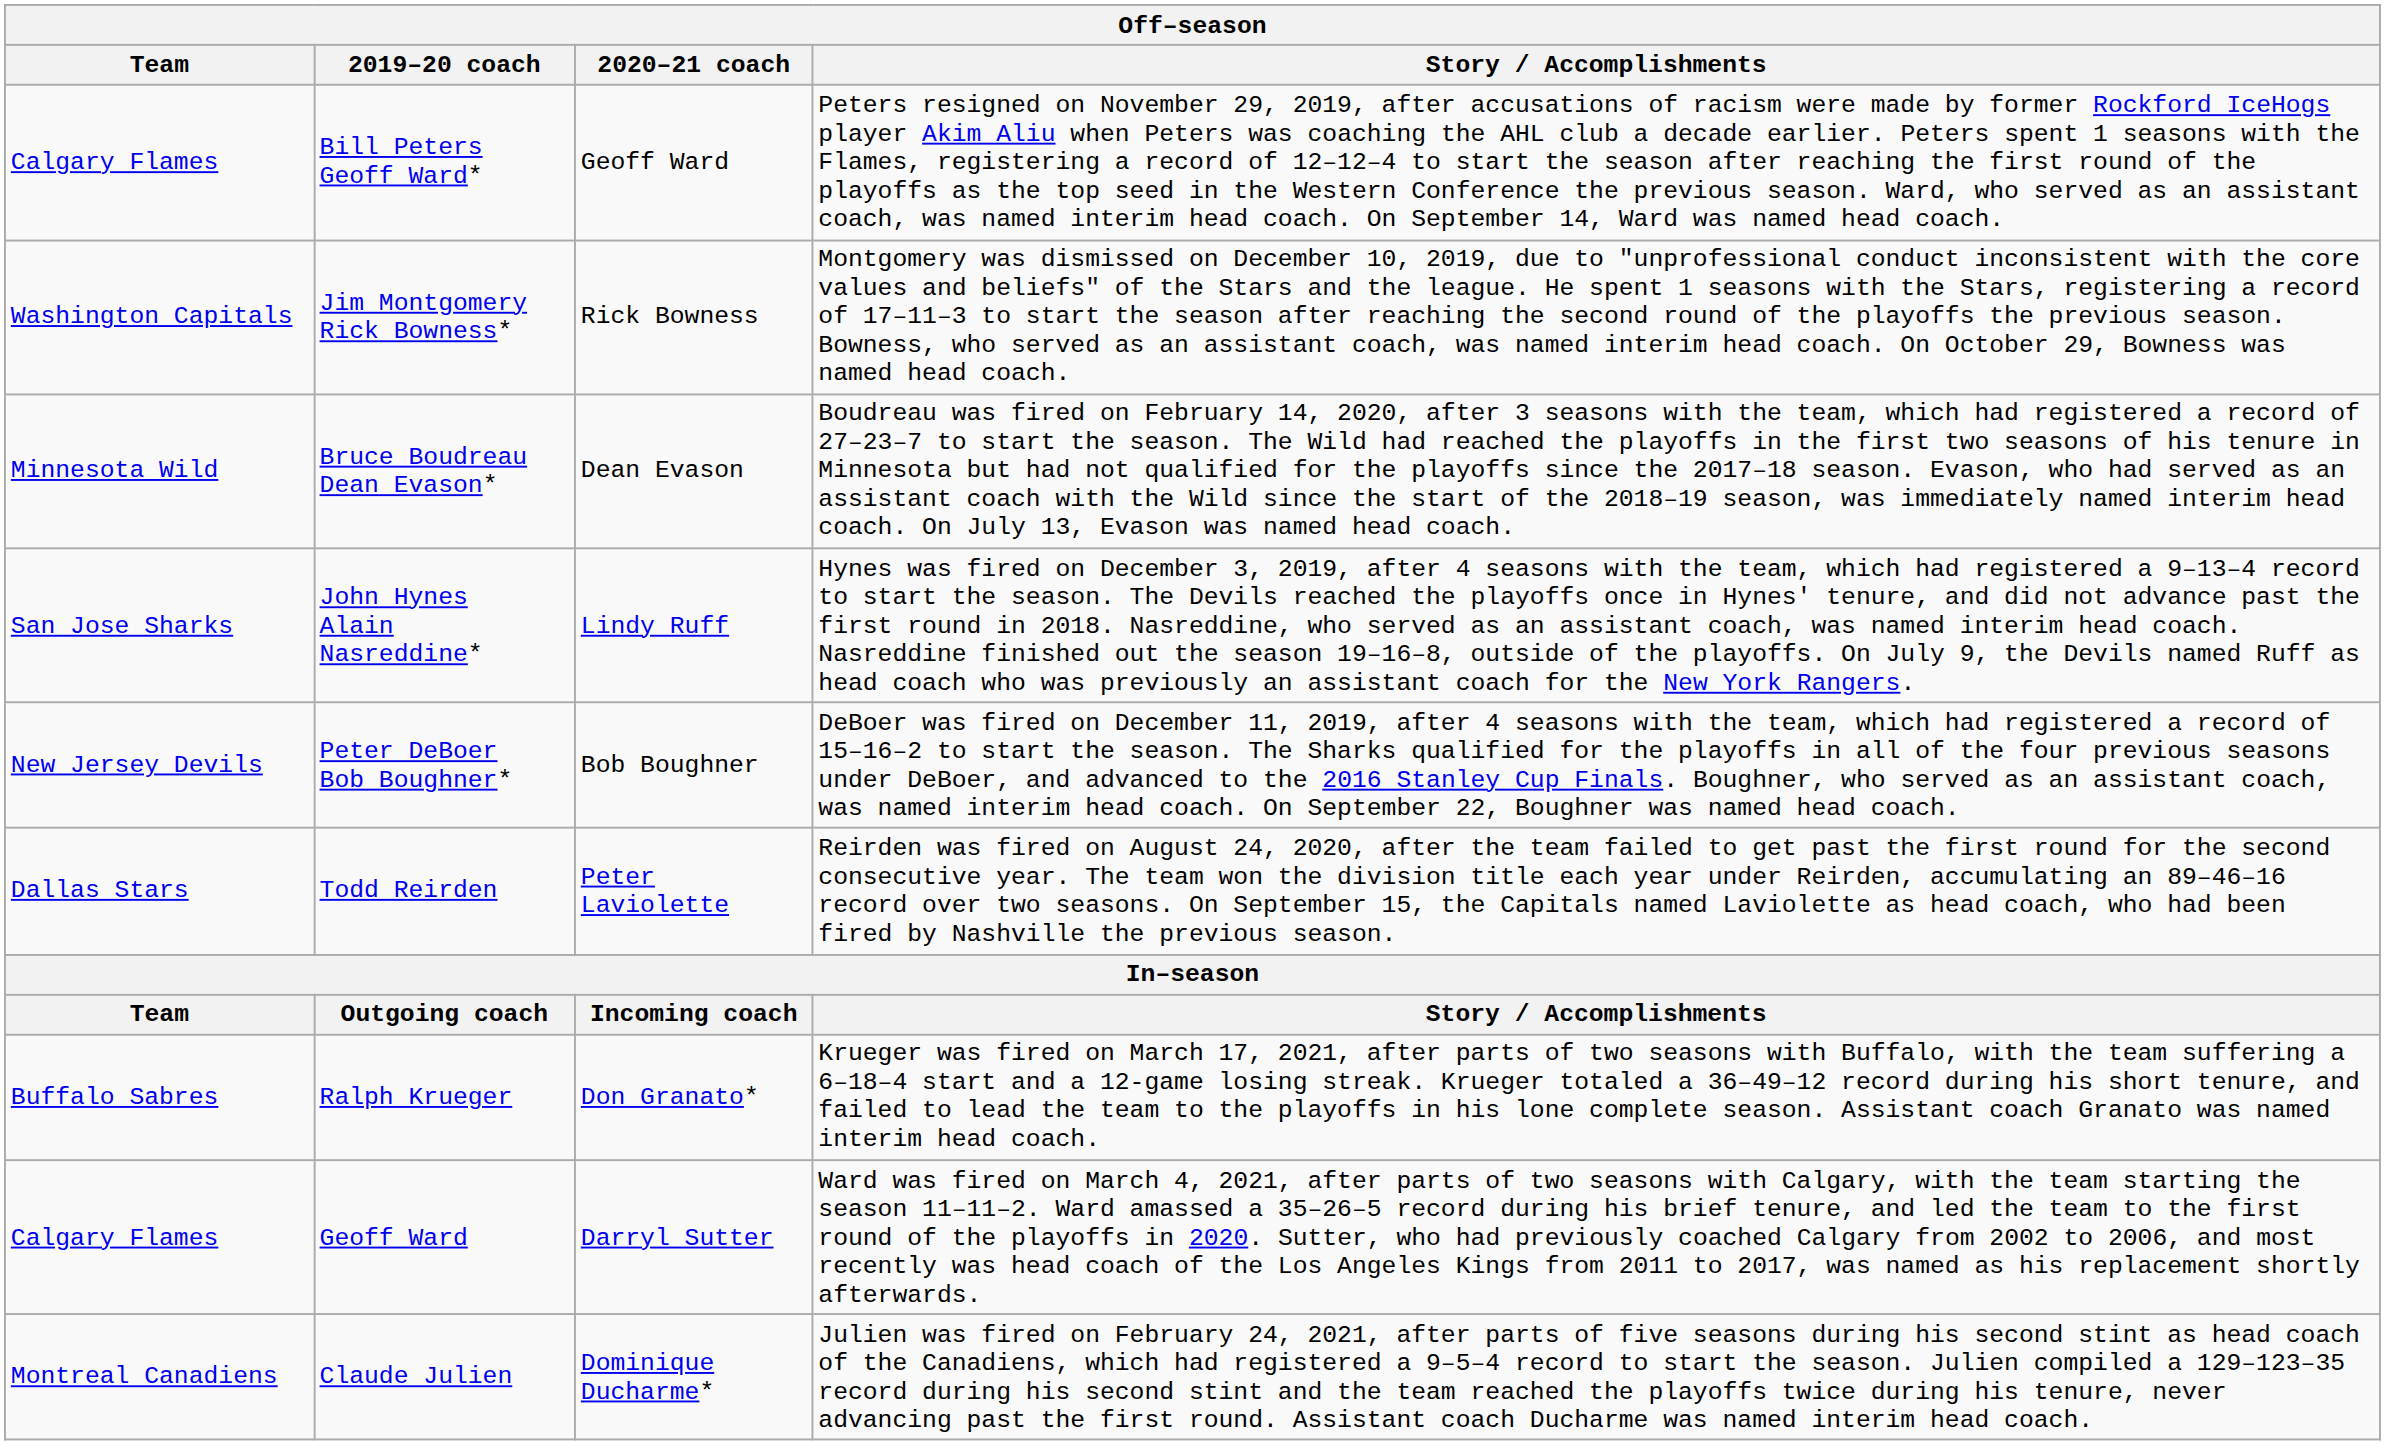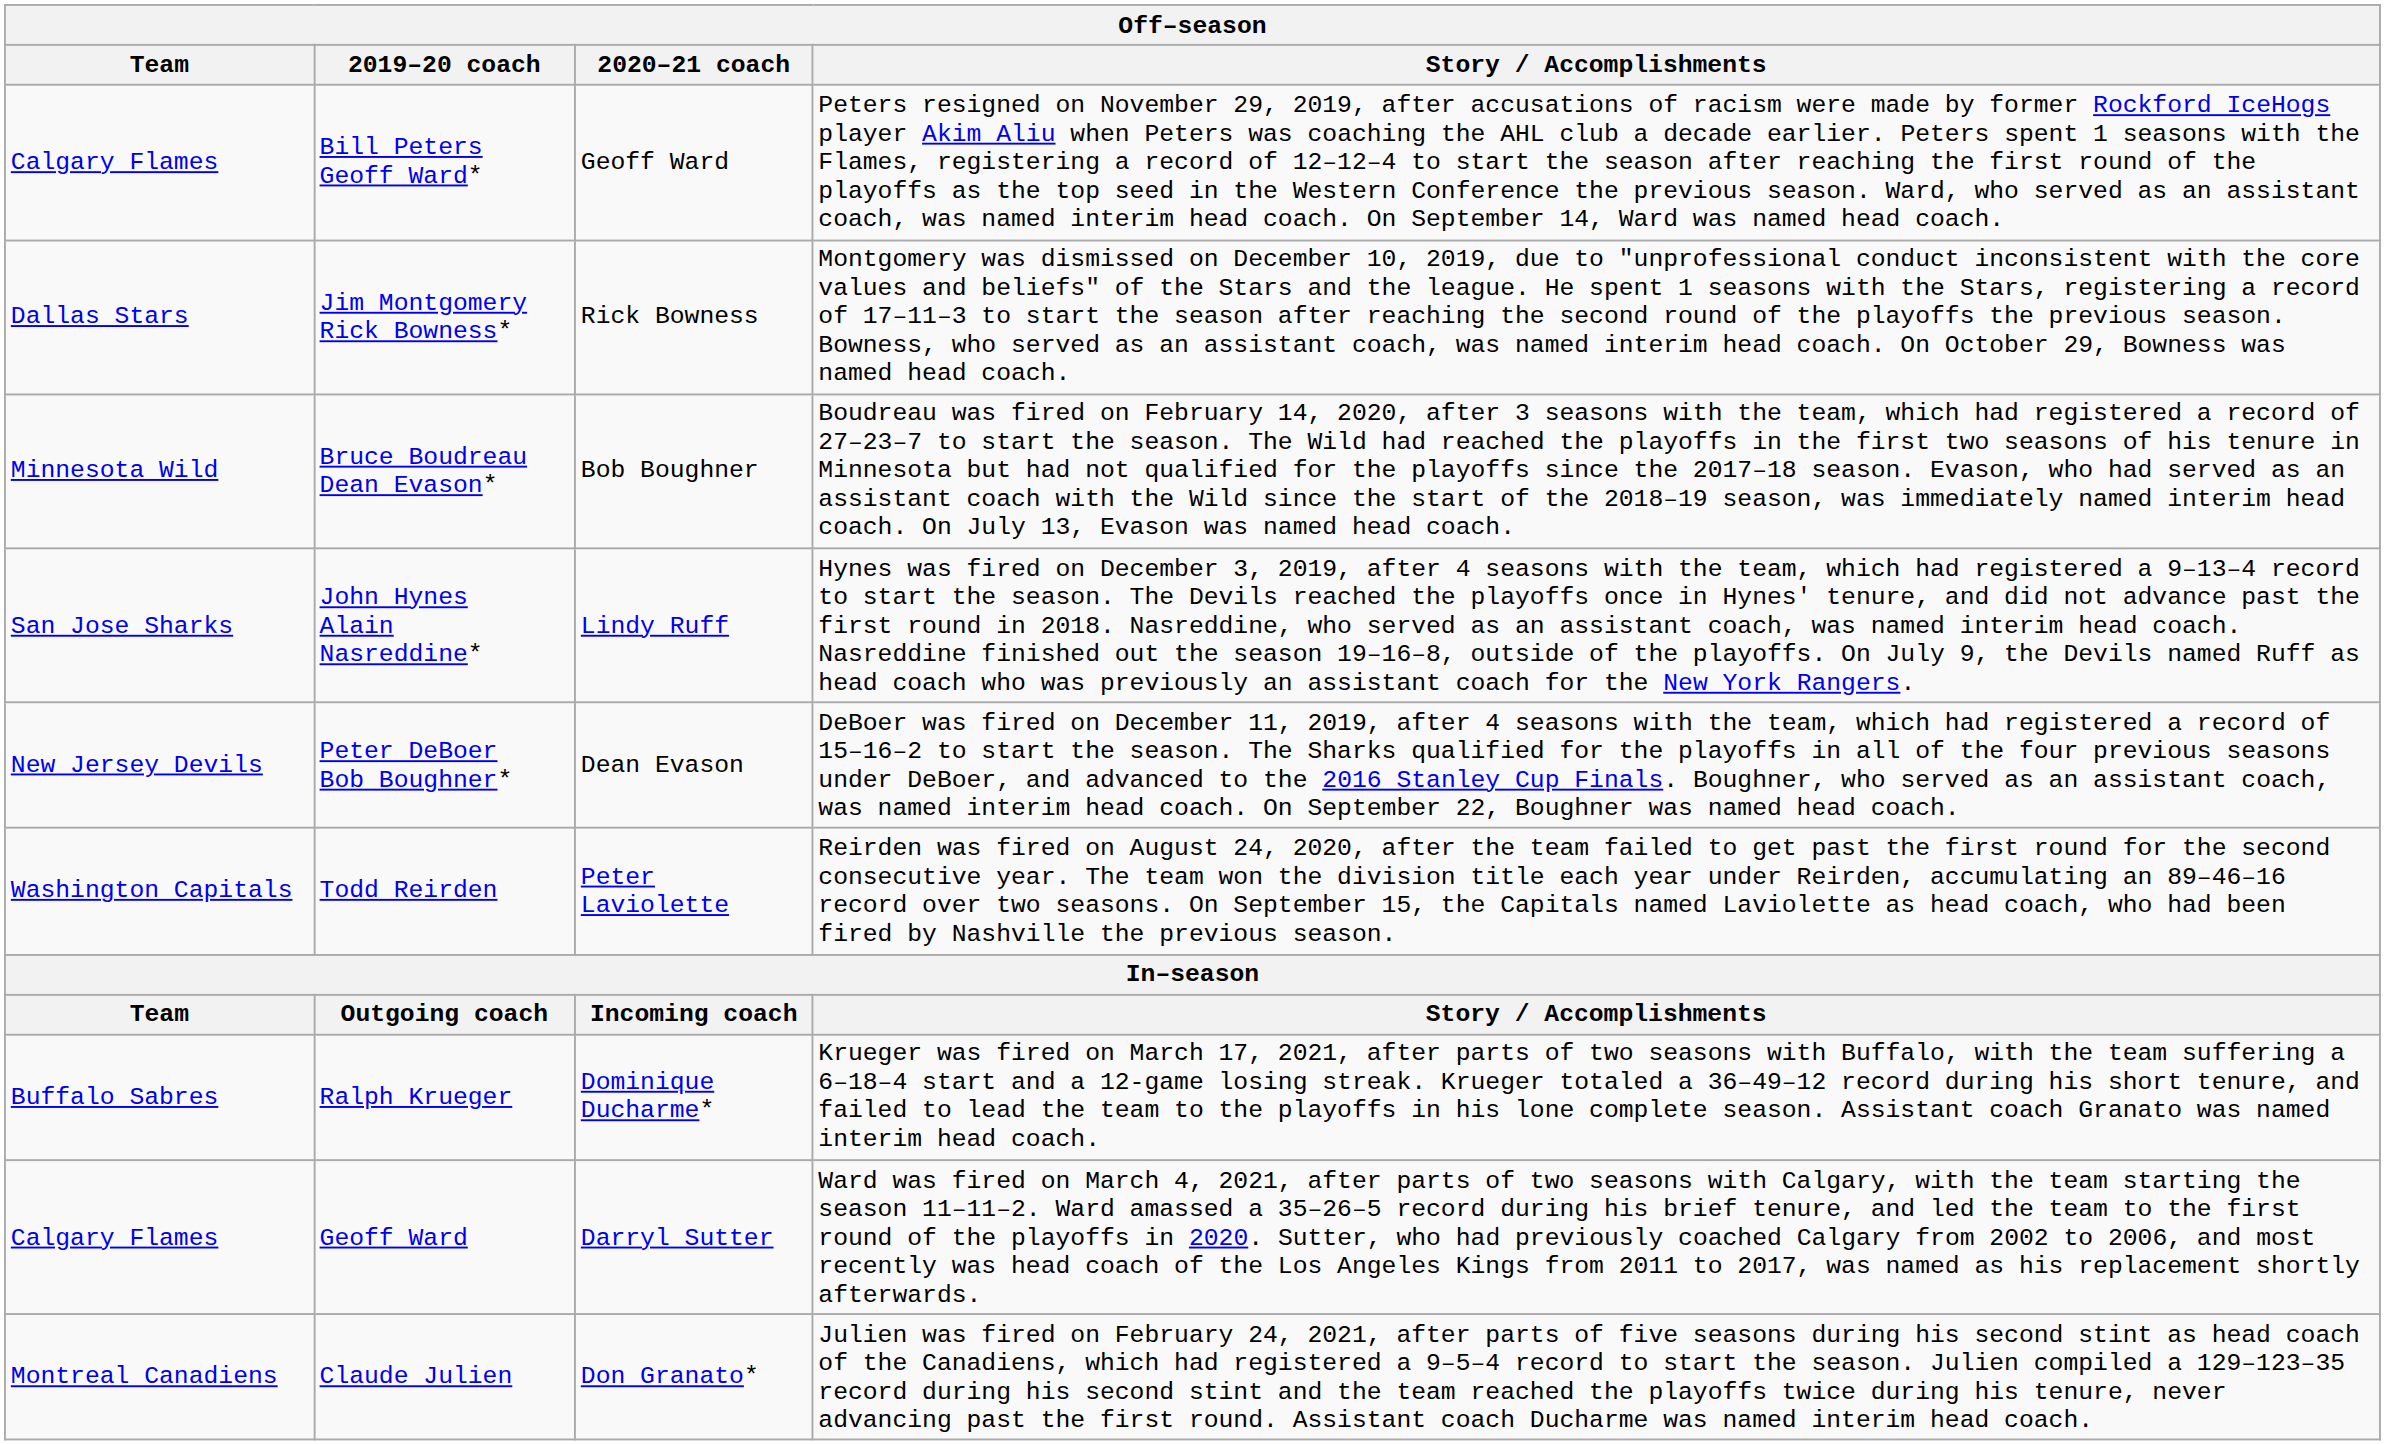Jim Montgomery Rick Bowness* | Team: Washington Capitals -> Dallas Stars
Bruce Boudreau Dean Evason* | 2020–21 coach: Dean Evason -> Bob Boughner
Peter DeBoer Bob Boughner* | 2020–21 coach: Bob Boughner -> Dean Evason
Todd Reirden | Team: Dallas Stars -> Washington Capitals
Ralph Krueger | 2020–21 coach: Don Granato* -> Dominique Ducharme*
Claude Julien | 2020–21 coach: Dominique Ducharme* -> Don Granato*
